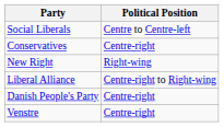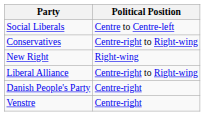Conservatives | Political Position: Centre-right -> Centre-right to Right-wing
